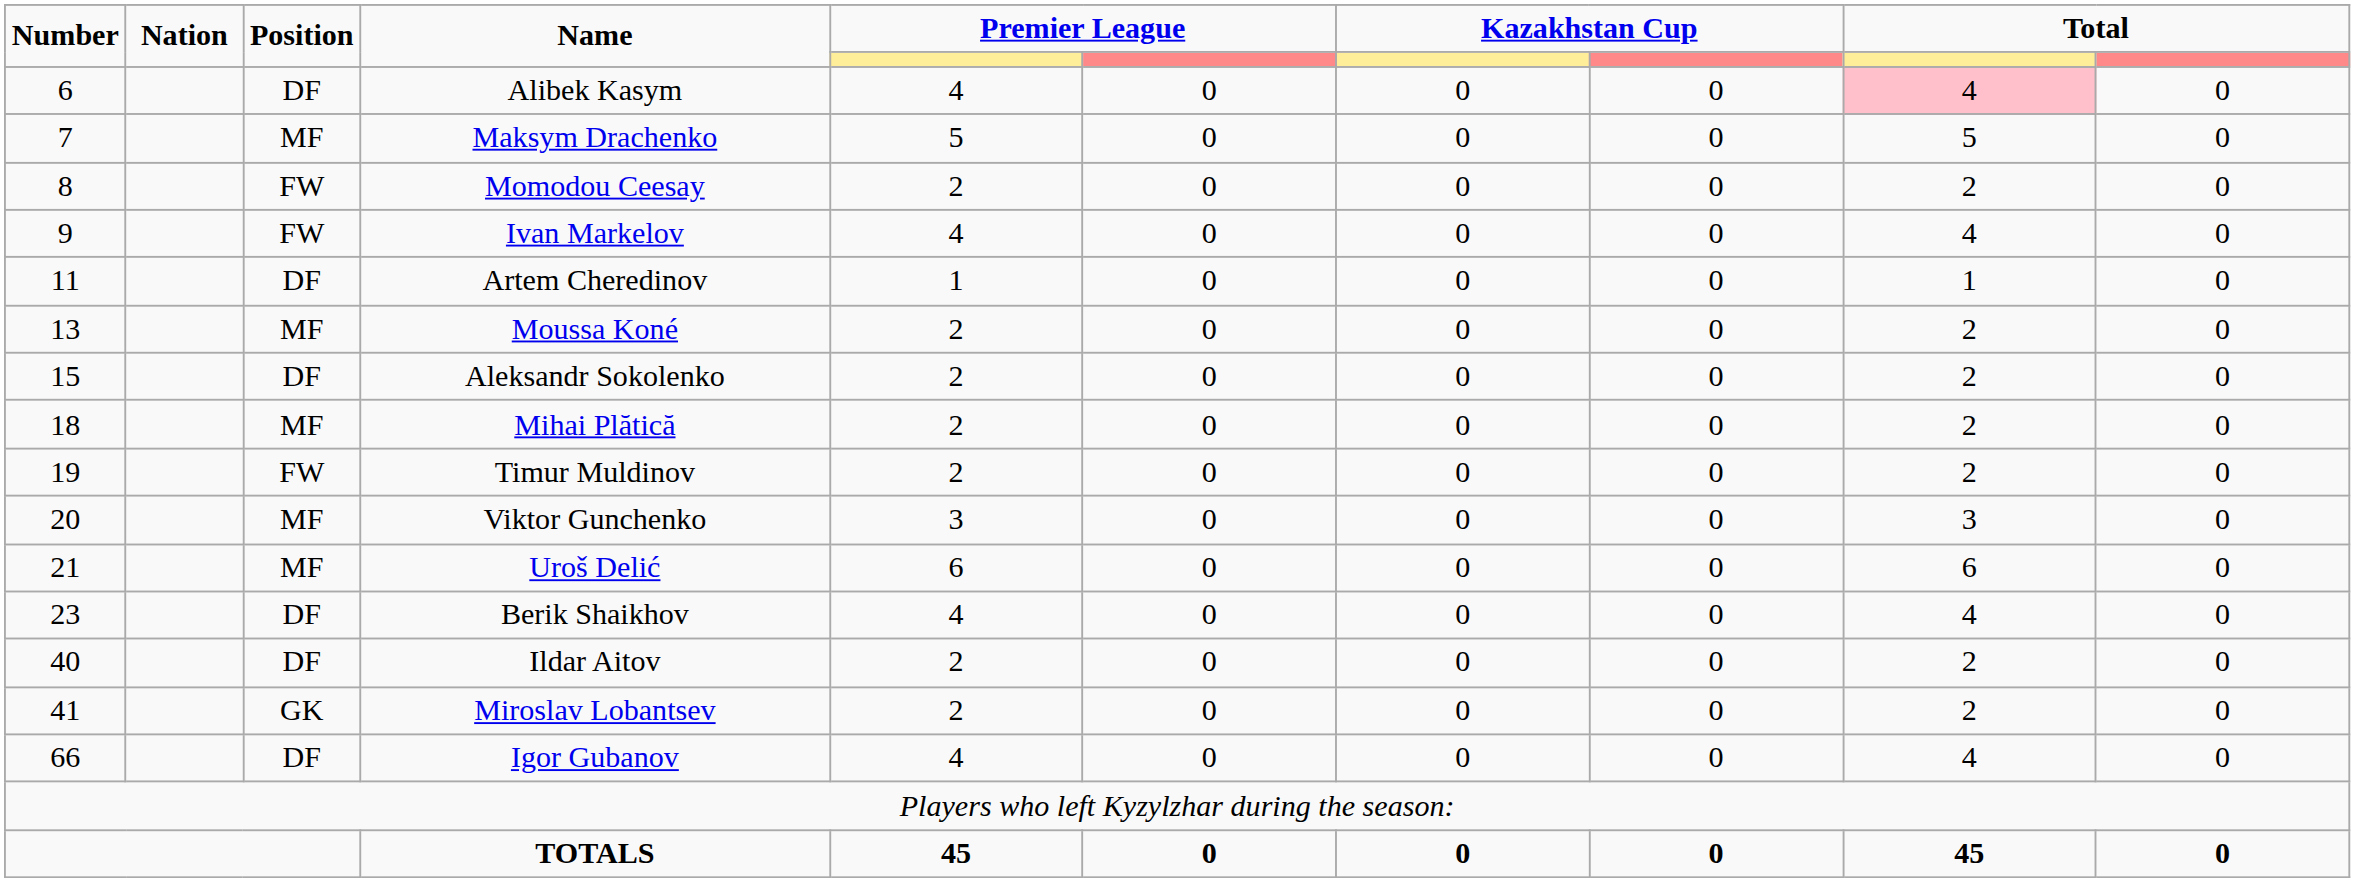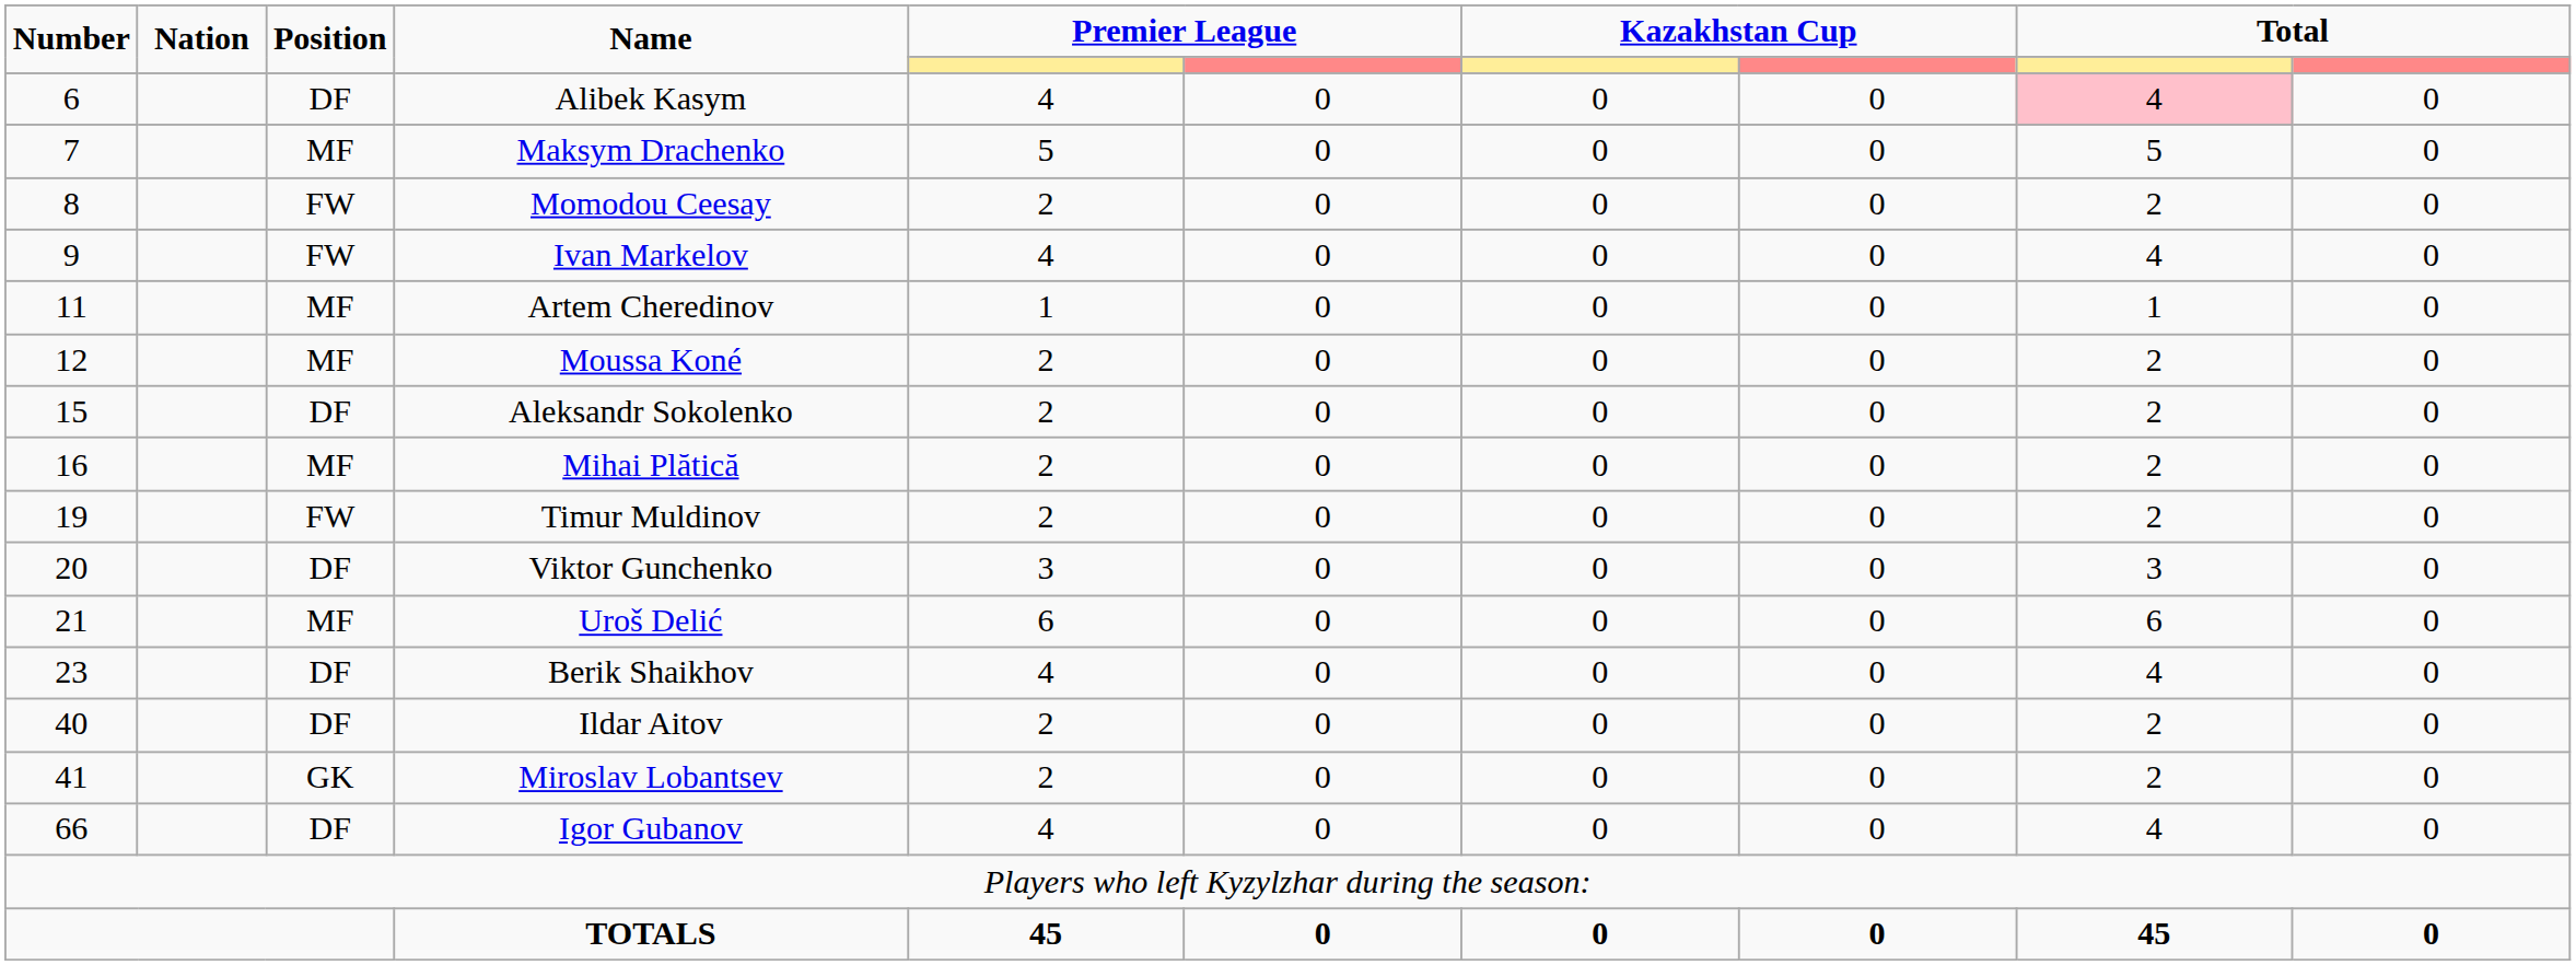Artem Cheredinov | Position: DF -> MF
Moussa Koné | Number: 13 -> 12
Mihai Plătică | Number: 18 -> 16
Viktor Gunchenko | Position: MF -> DF
